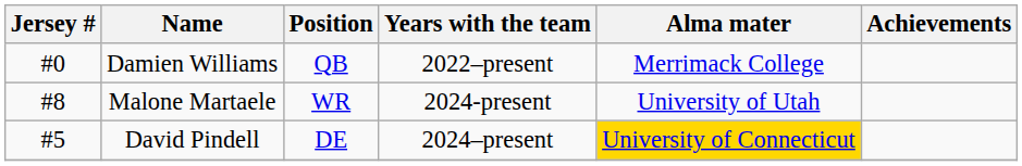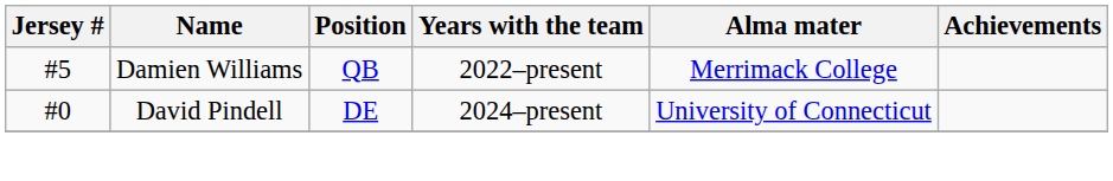Damien Williams | Jersey #: #0 -> #5
- row: #8 | Malone Martaele | WR | 2024-present | University of Utah
David Pindell | Jersey #: #5 -> #0
David Pindell | Alma mater: gold background -> no background
